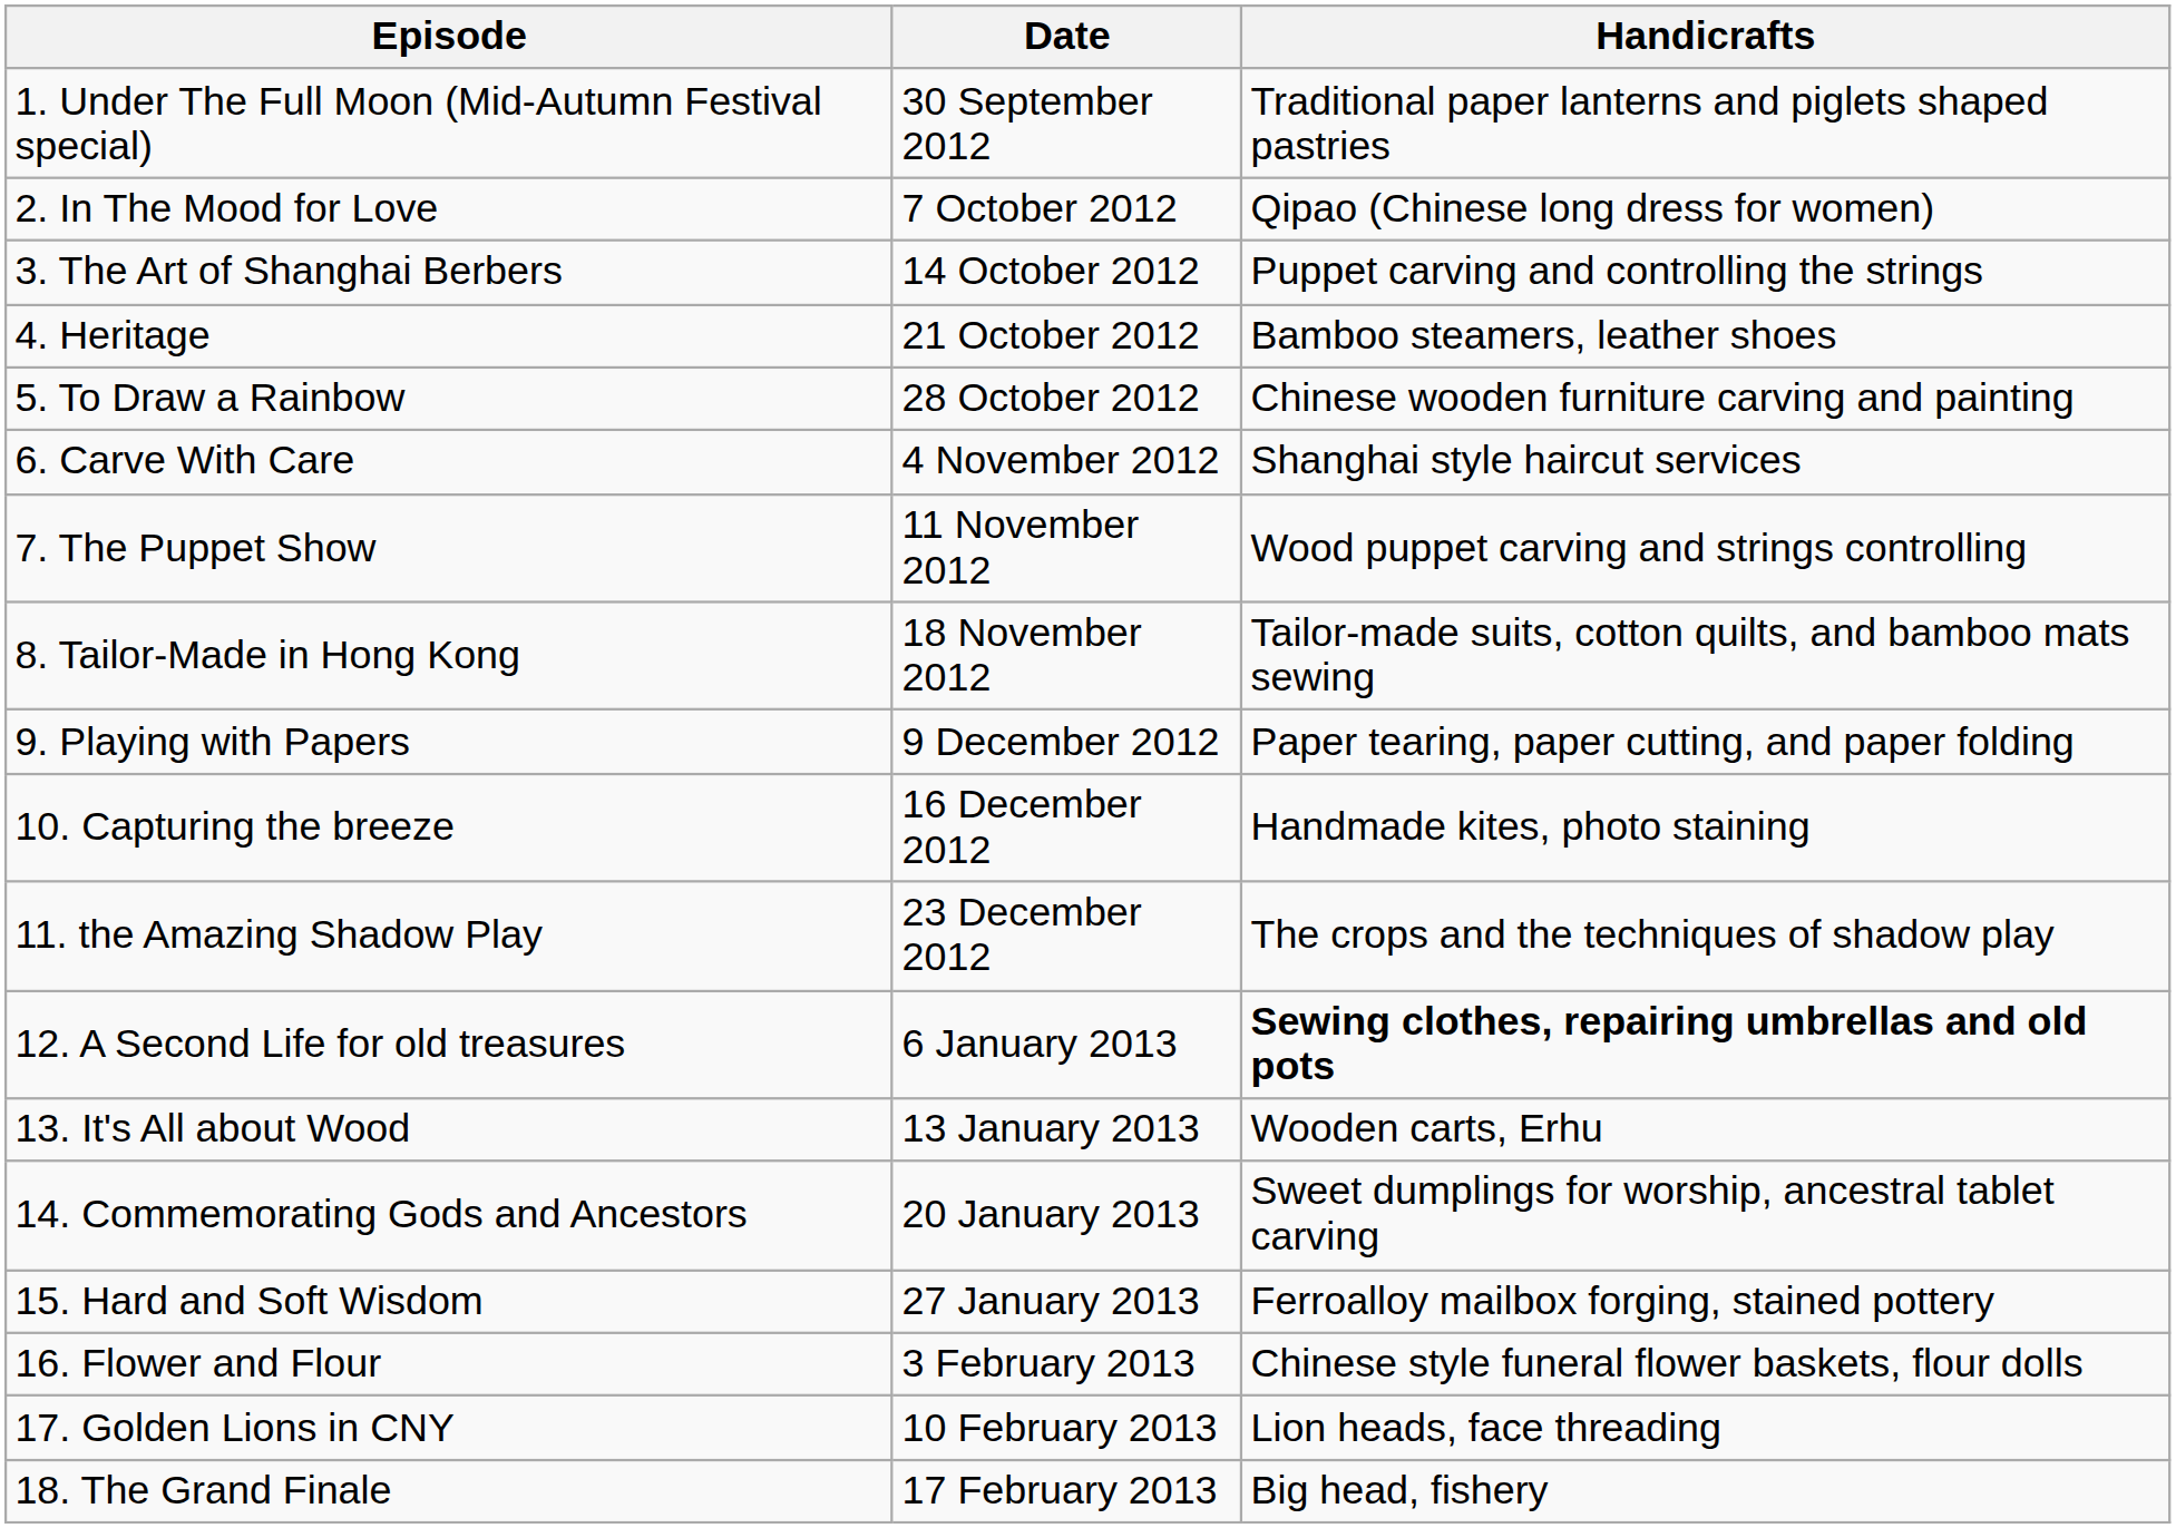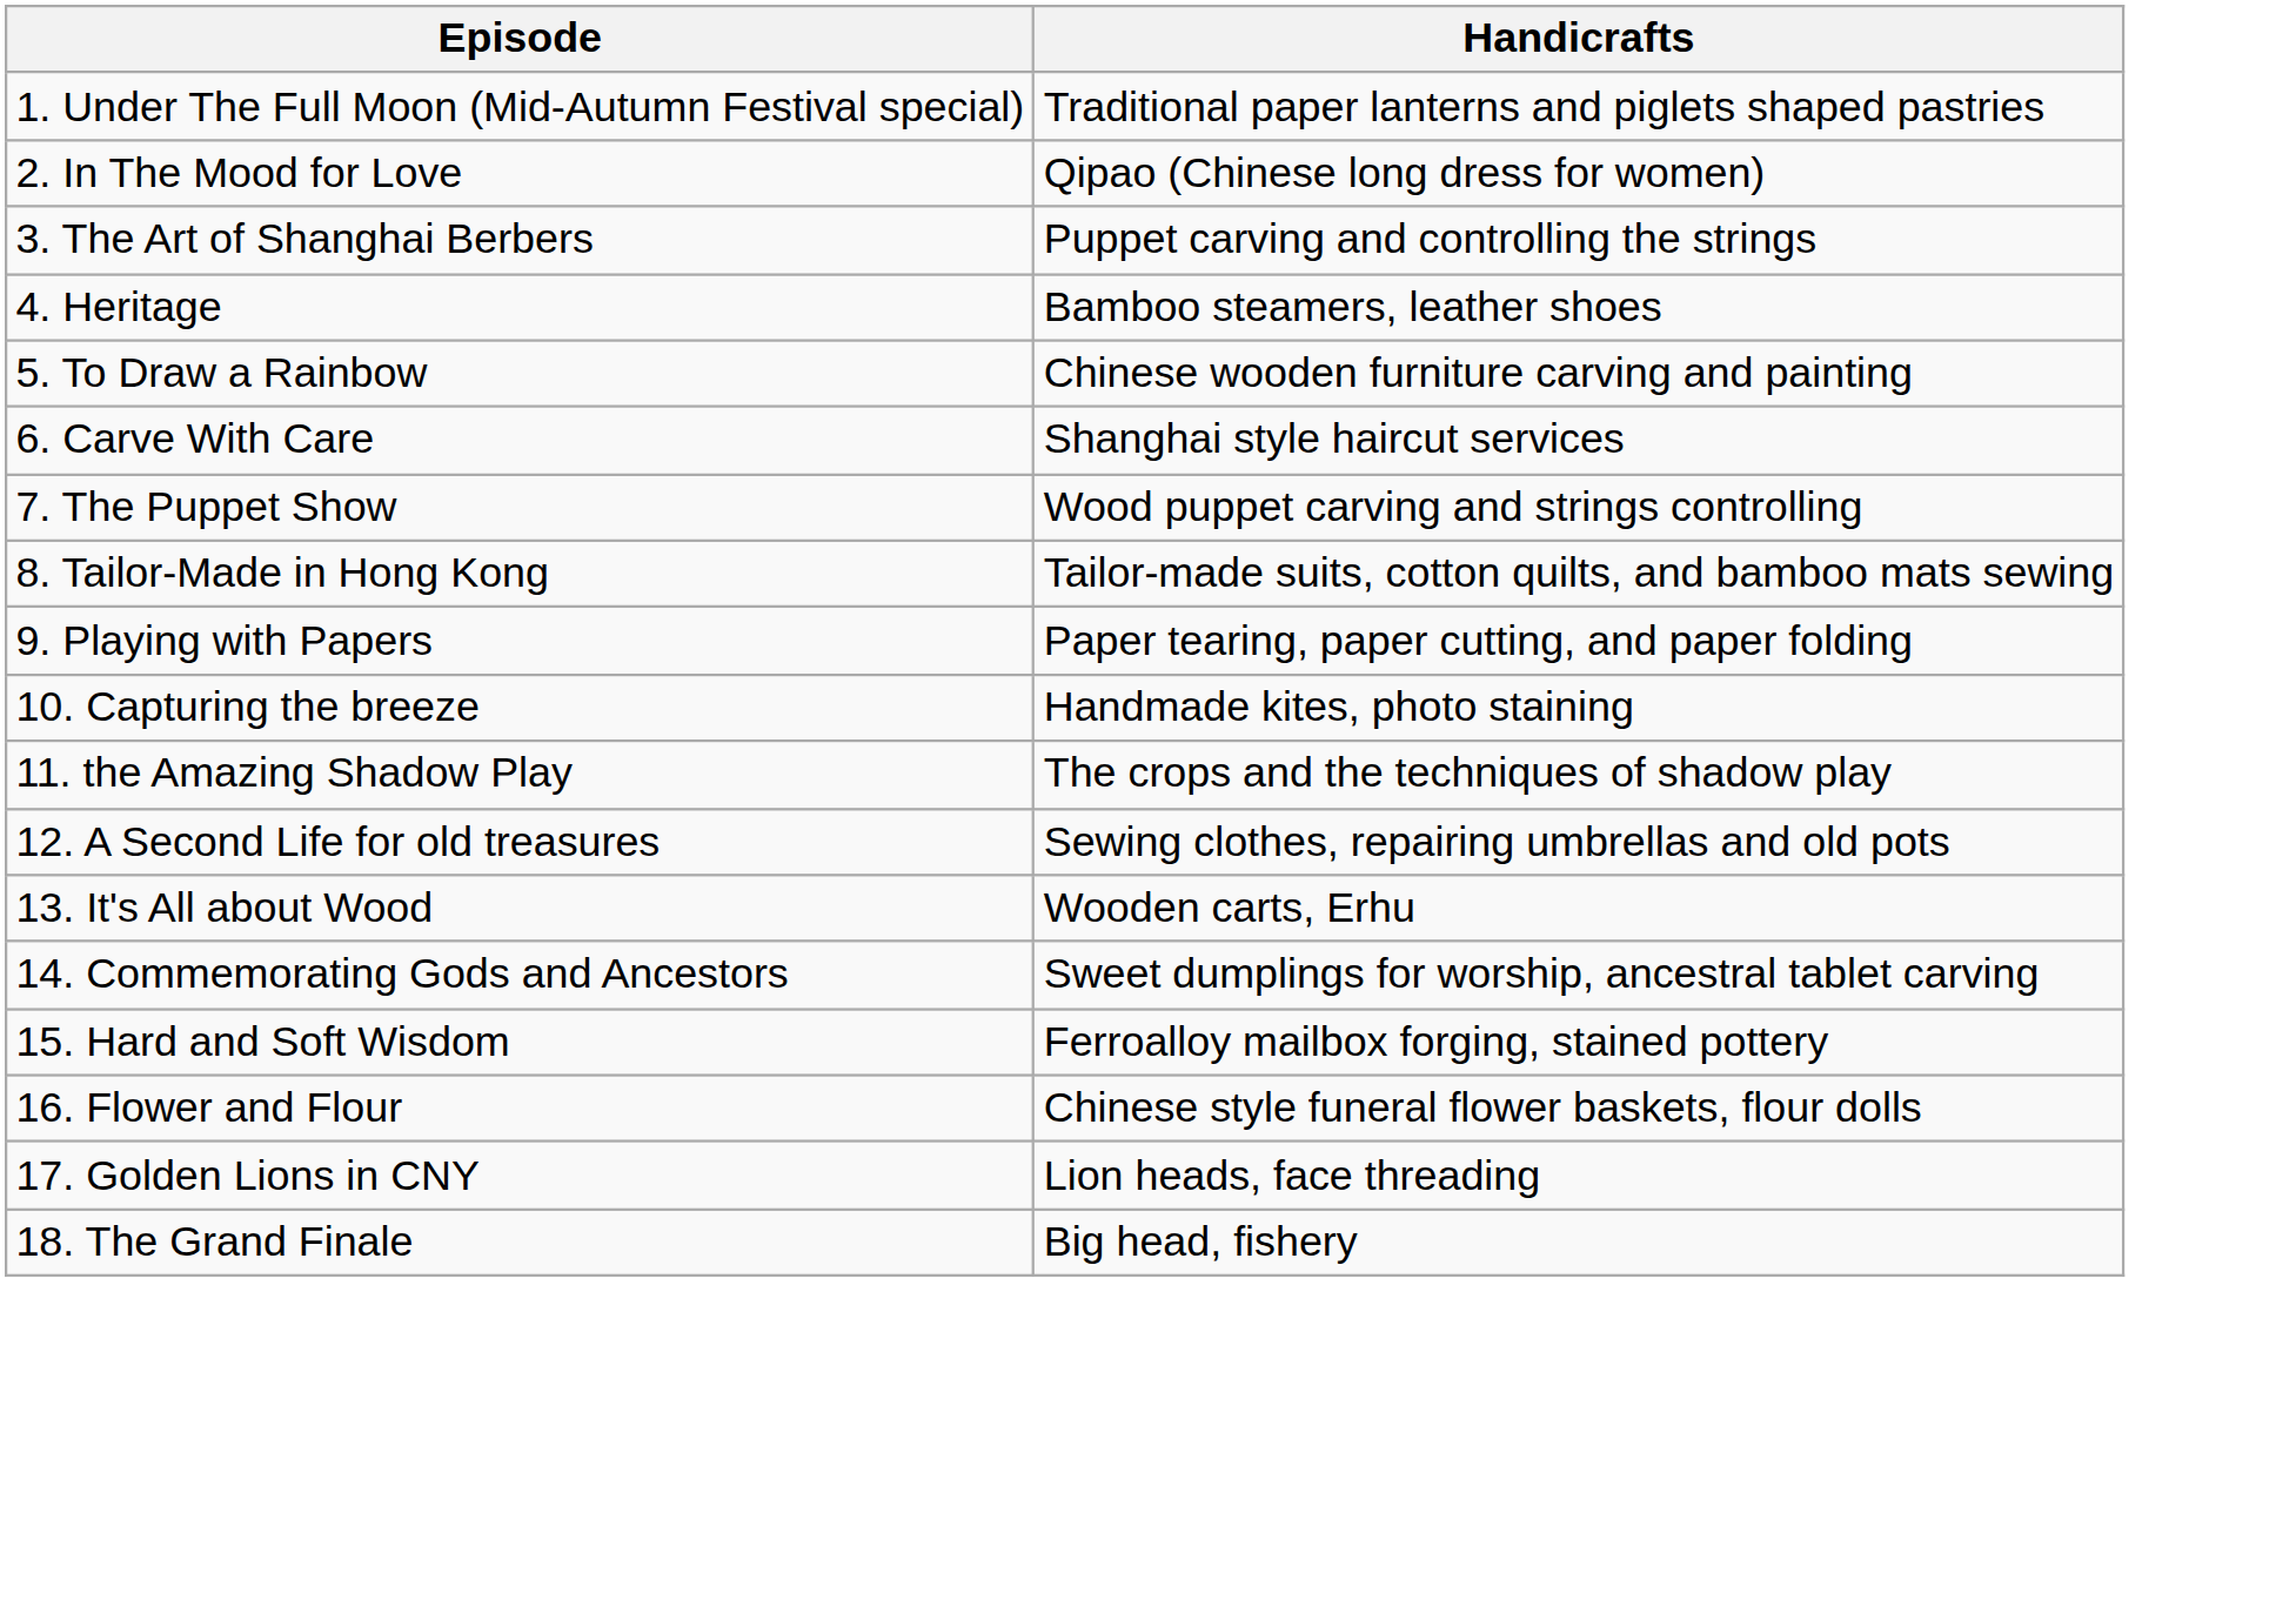- column: Date | 30 September 2012 | 7 October 2012 | 14 October 2012 | 21 October 2012 | 28 October 2012 | 4 November 2012 | 11 November 2012 | 18 November 2012 | 9 December 2012 | 16 December 2012 | 23 December 2012 | 6 January 2013 | 13 January 2013 | 20 January 2013 | 27 January 2013 | 3 February 2013 | 10 February 2013 | 17 February 2013
12. A Second Life for old treasures | Handicrafts: bold -> normal
